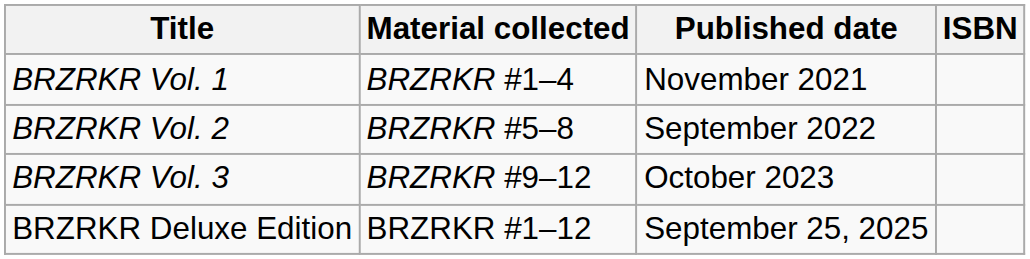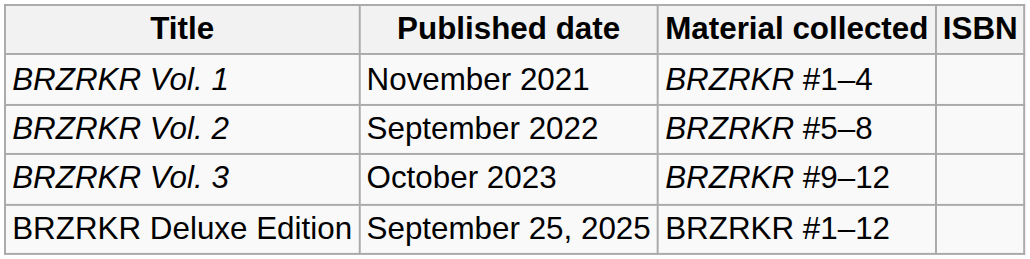columns swapped: Material collected <-> Published date
